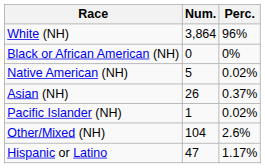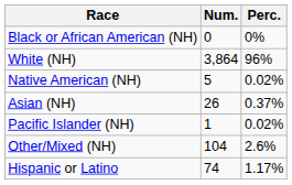rows swapped: White (NH) <-> Black or African American (NH)
Hispanic or Latino | Num.: 47 -> 74
